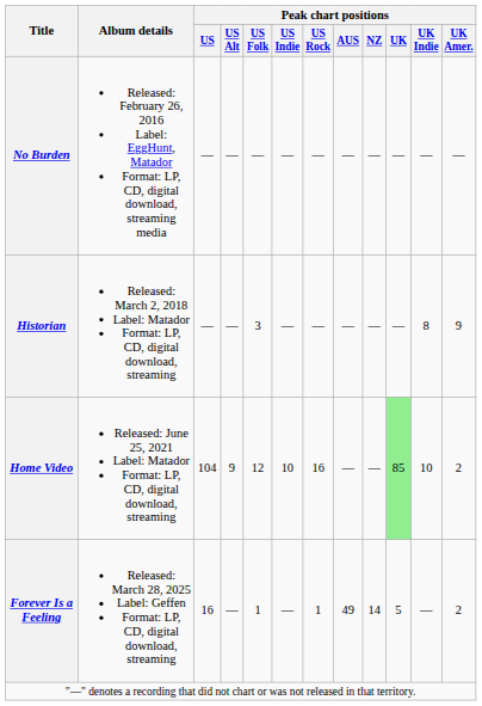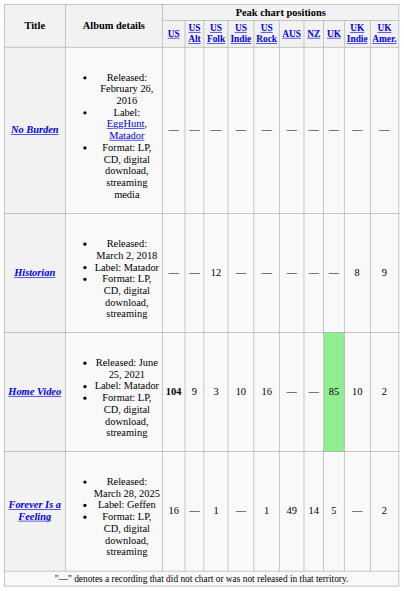Historian | Peak chart positions / US Folk: 3 -> 12
Home Video | Peak chart positions / US: normal -> bold
Home Video | Peak chart positions / US Folk: 12 -> 3
